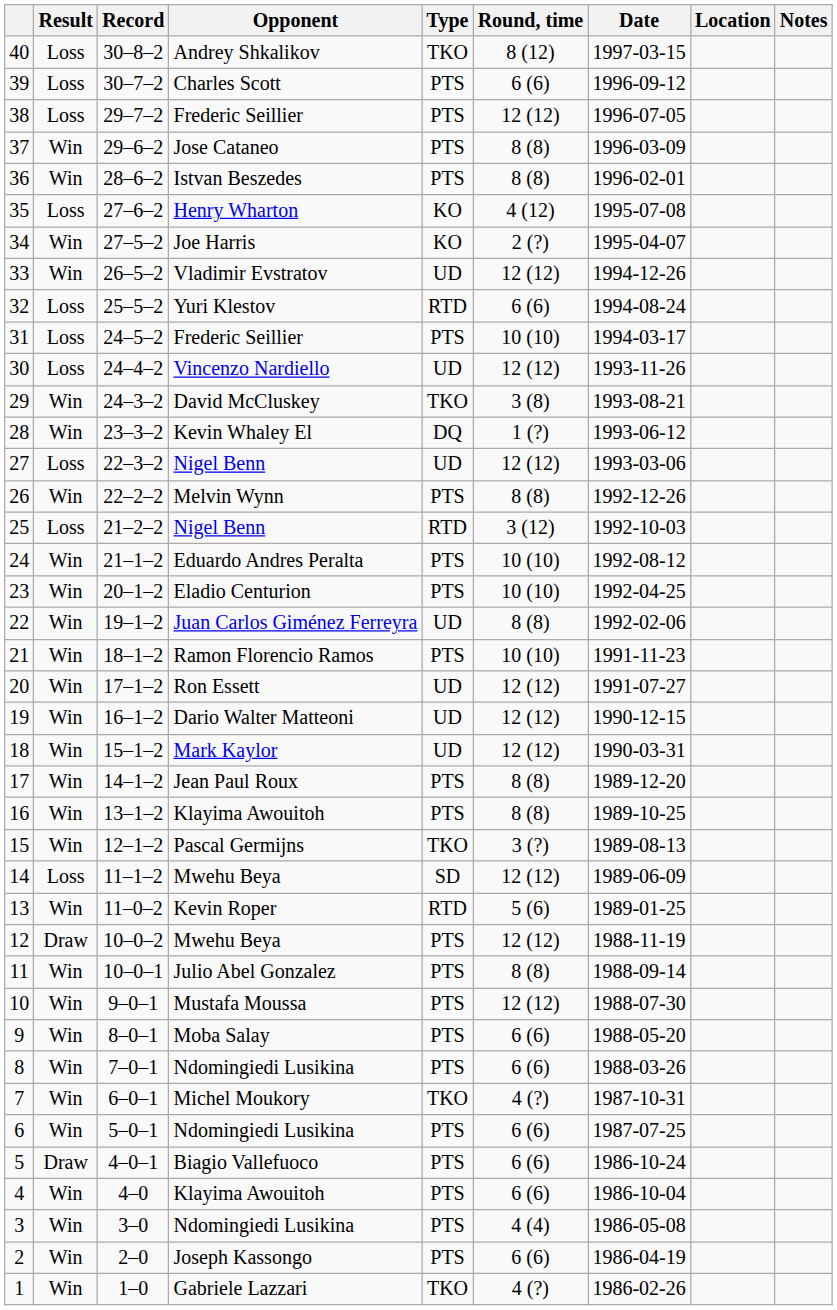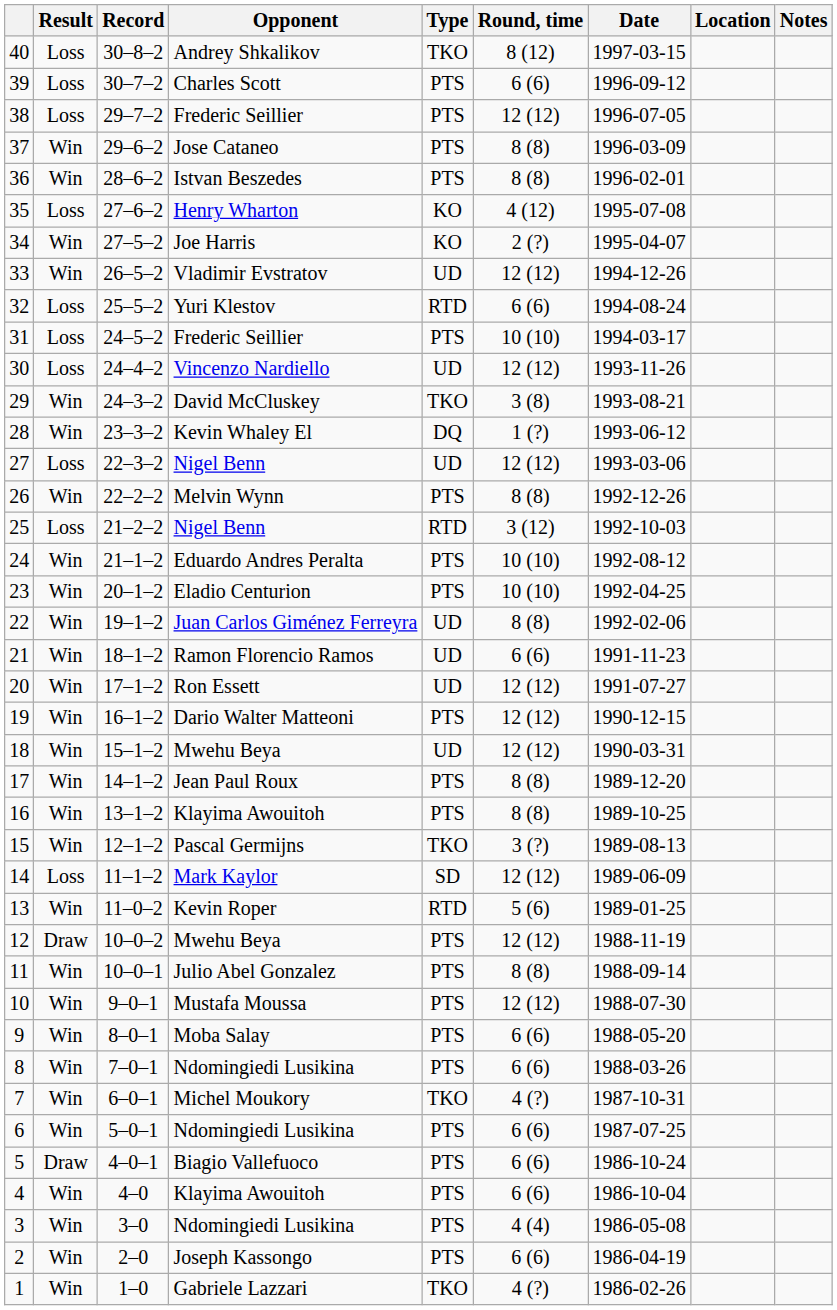21 | Type: PTS -> UD
21 | Round, time: 10 (10) -> 6 (6)
19 | Type: UD -> PTS
18 | Opponent: Mark Kaylor -> Mwehu Beya
14 | Opponent: Mwehu Beya -> Mark Kaylor
